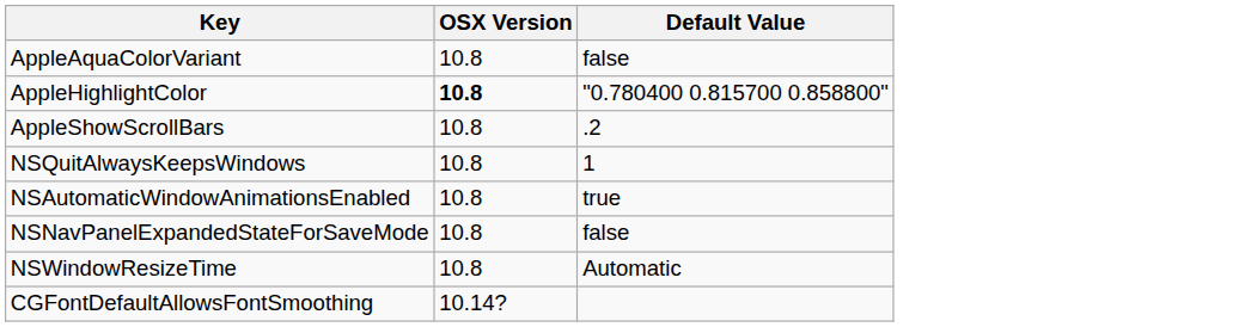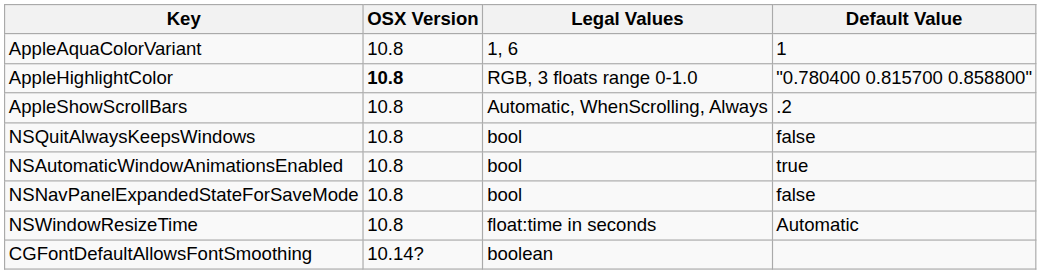+ column: Legal Values | 1, 6 | RGB, 3 floats range 0-1.0 | Automatic, WhenScrolling, Always | bool | bool | bool | float:time in seconds | boolean
AppleAquaColorVariant | Default Value: false -> 1
NSQuitAlwaysKeepsWindows | Default Value: 1 -> false
